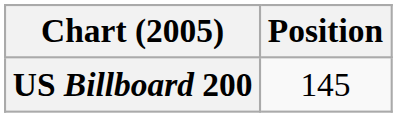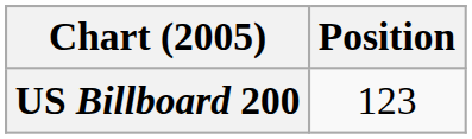US Billboard 200 | Position: 145 -> 123
